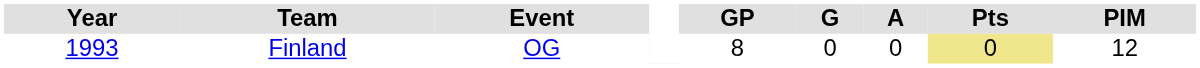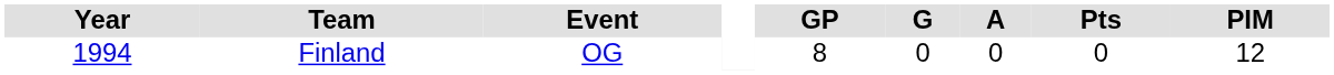Finland | Year: 1993 -> 1994
Finland | Pts: khaki background -> no background
